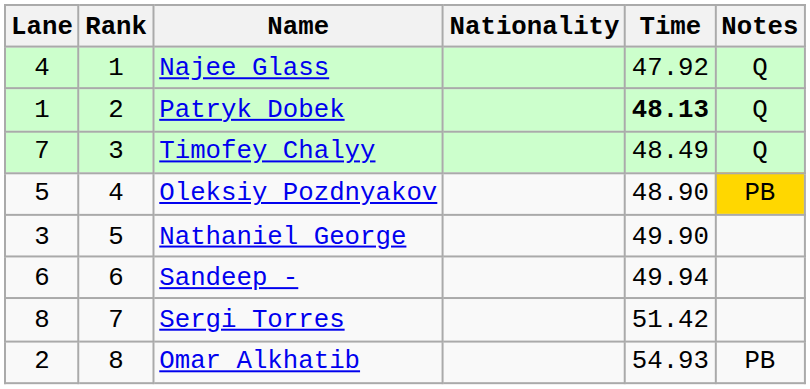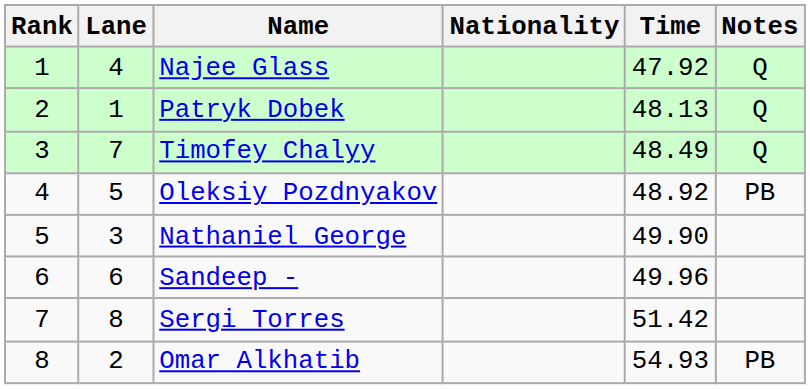columns swapped: Rank <-> Lane
Patryk Dobek | Time: bold -> normal
Oleksiy Pozdnyakov | Time: 48.90 -> 48.92
Oleksiy Pozdnyakov | Notes: gold background -> no background
Sandeep - | Time: 49.94 -> 49.96
